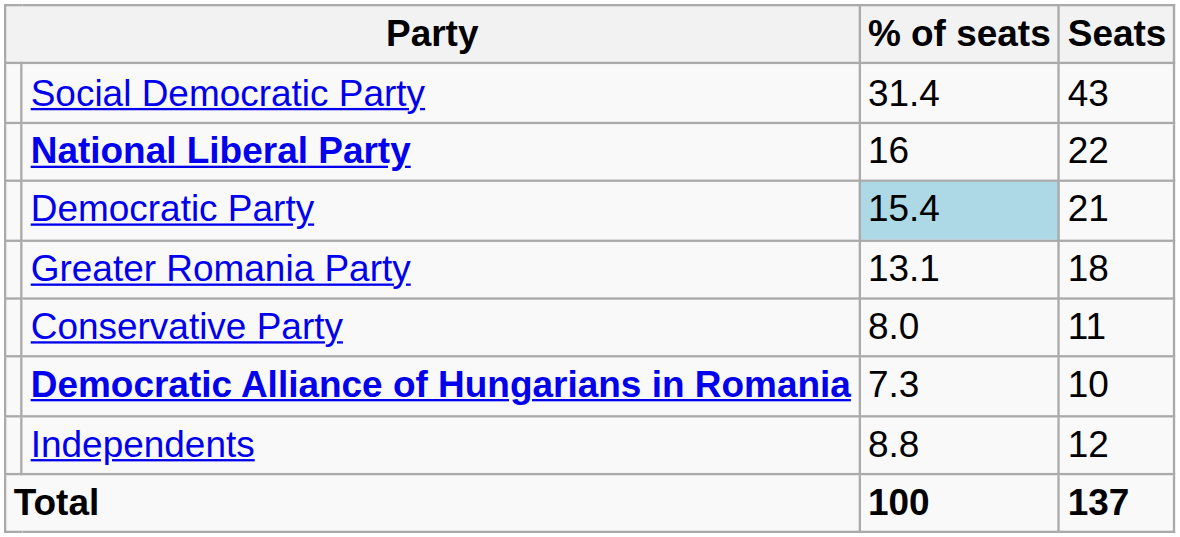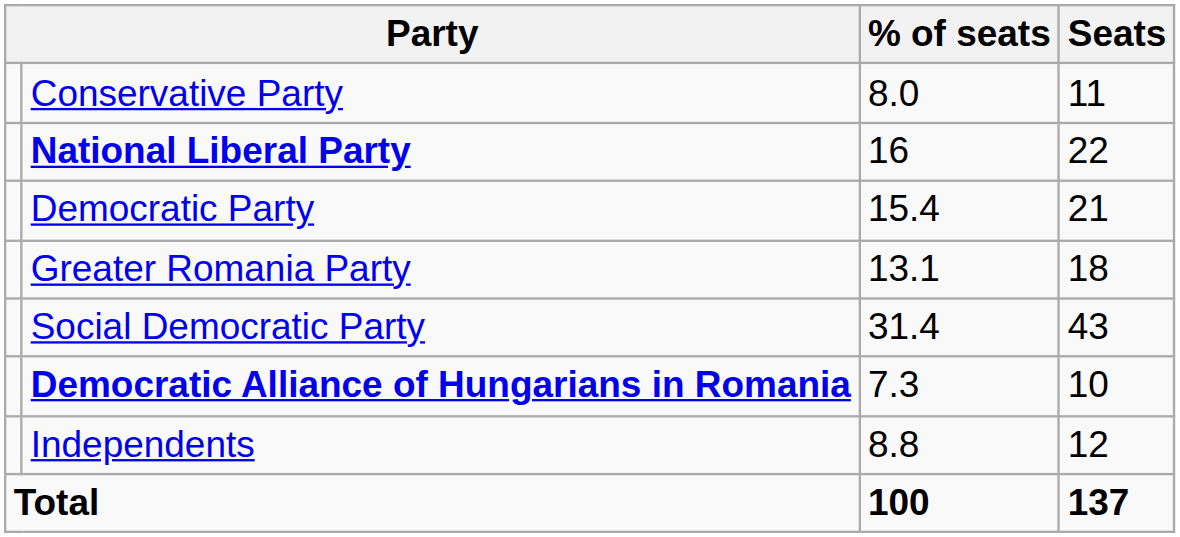rows swapped: Social Democratic Party <-> Conservative Party
Democratic Party | % of seats: lightblue background -> no background
